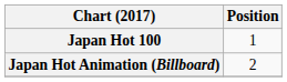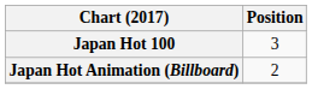Japan Hot 100 | Position: 1 -> 3
